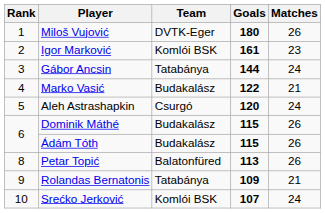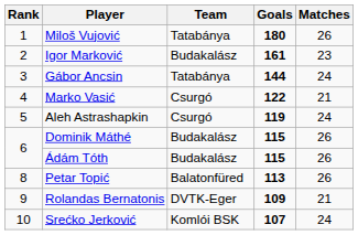Miloš Vujović | Team: DVTK-Eger -> Tatabánya
Igor Marković | Team: Komlói BSK -> Budakalász
Marko Vasić | Team: Budakalász -> Csurgó
Aleh Astrashapkin | Goals: 120 -> 119
Rolandas Bernatonis | Team: Tatabánya -> DVTK-Eger
